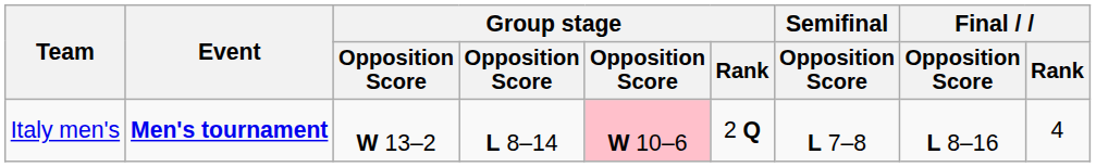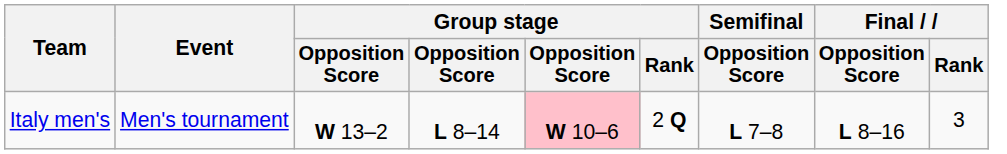Italy men's | Event: bold -> normal
Italy men's | Final / Rank: 4 -> 3
